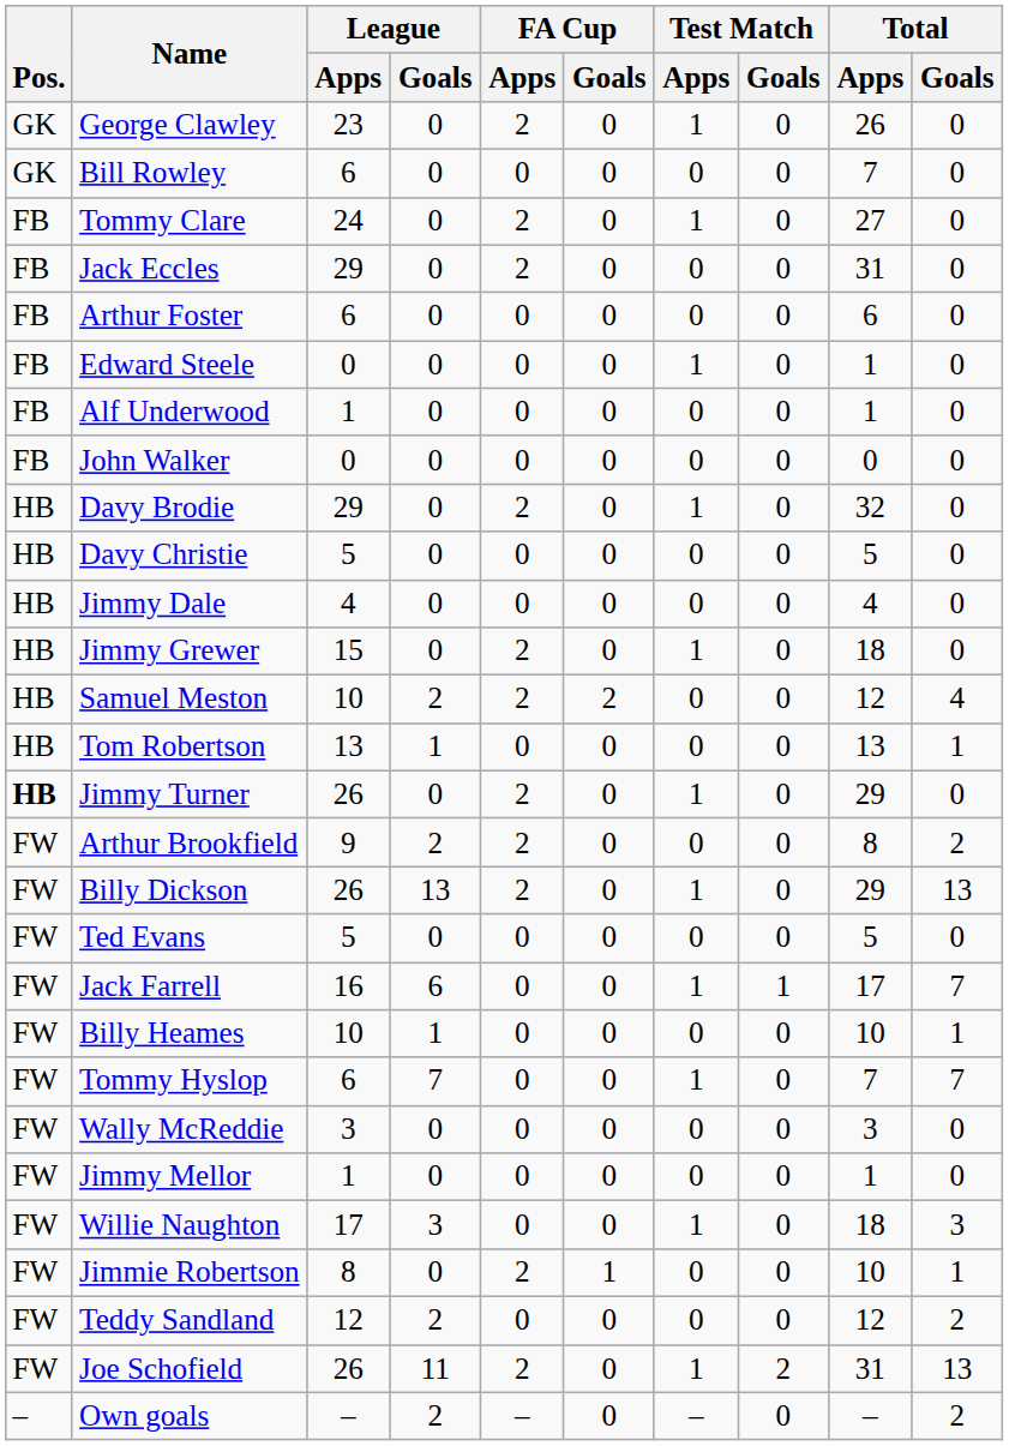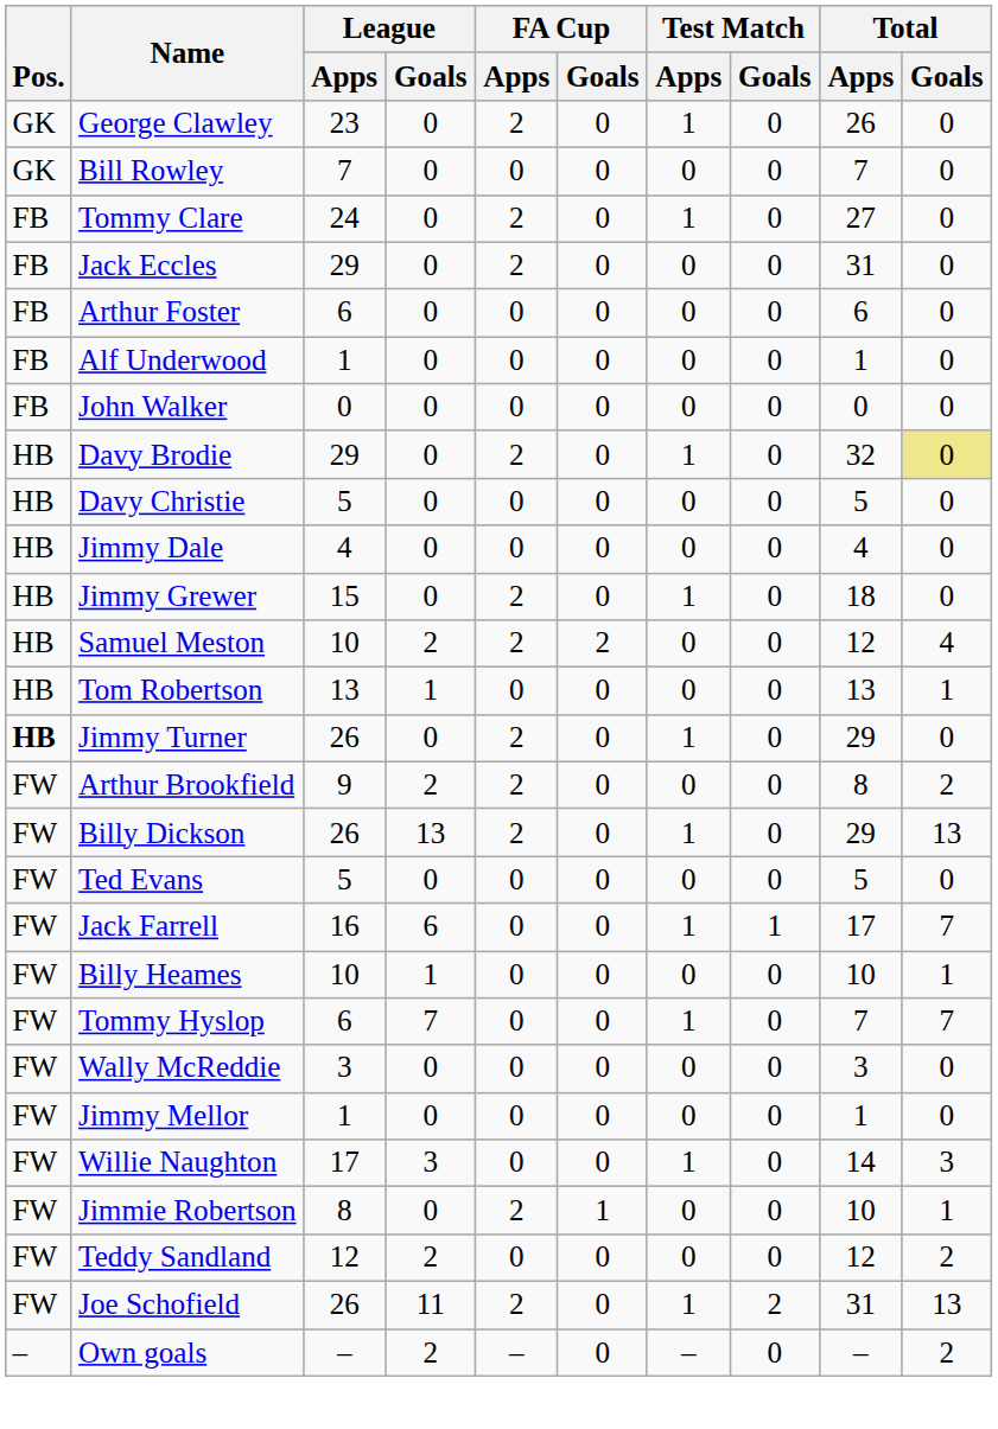Bill Rowley | League / Apps: 6 -> 7
- row: FB | Edward Steele | 0 | 0 | 0 | 0 | 1 | 0 | 1 | 0
Davy Brodie | Total / Goals: no background -> khaki background
Willie Naughton | Total / Apps: 18 -> 14
